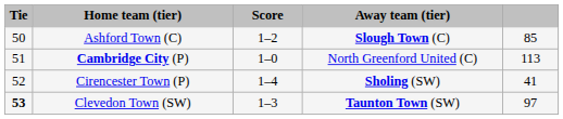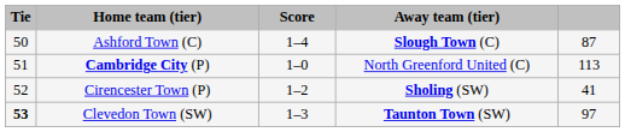Ashford Town (C) | Score: 1–2 -> 1–4
Ashford Town (C) | column 5: 85 -> 87
Cirencester Town (P) | Score: 1–4 -> 1–2
